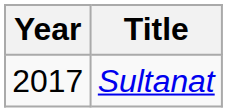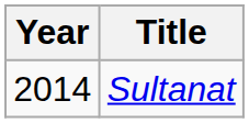Sultanat | Year: 2017 -> 2014
